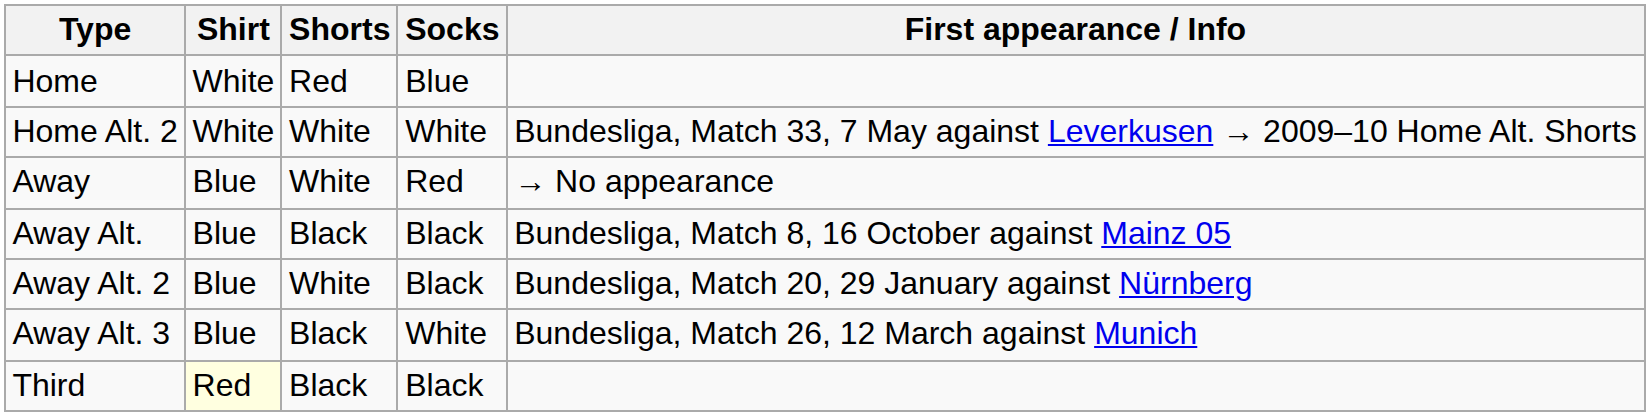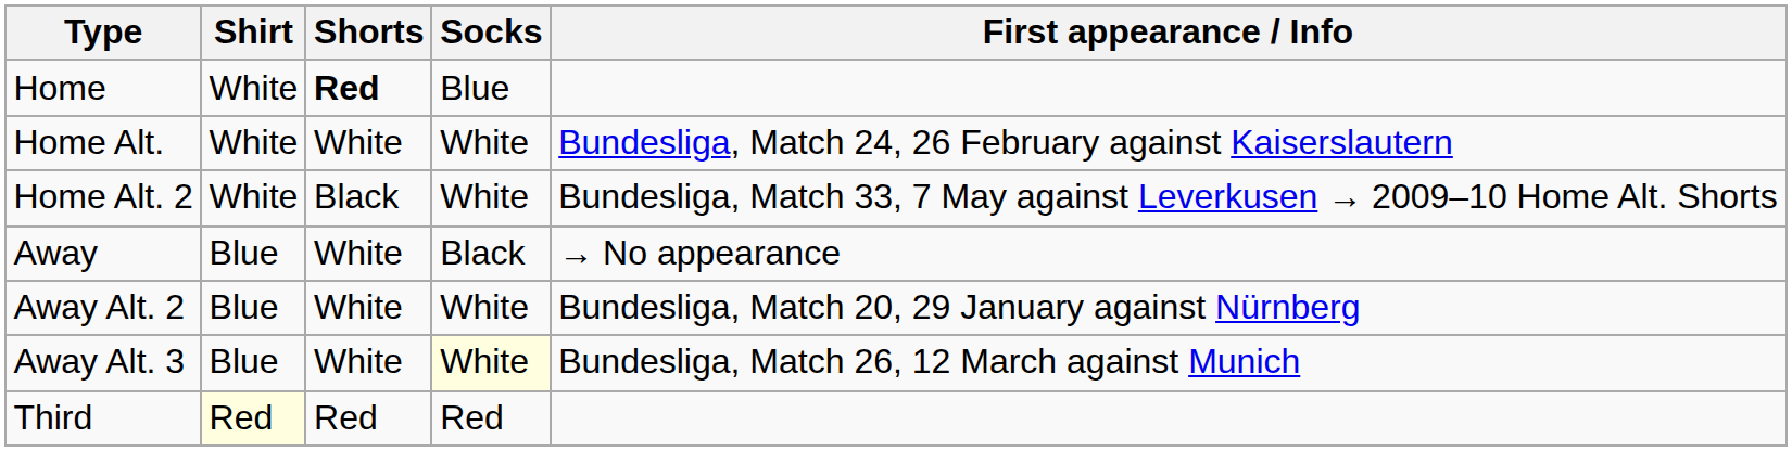Home | Shorts: normal -> bold
+ row: Home Alt. | White | White | White | Bundesliga, Match 24, 26 February against Kaiserslautern
Home Alt. 2 | Shorts: White -> Black
Away | Socks: Red -> Black
- row: Away Alt. | Blue | Black | Black | Bundesliga, Match 8, 16 October against Mainz 05
Away Alt. 2 | Socks: Black -> White
Away Alt. 3 | Shorts: Black -> White
Away Alt. 3 | Socks: no background -> lightyellow background
Third | Shorts: Black -> Red
Third | Socks: Black -> Red
